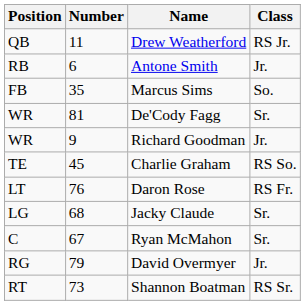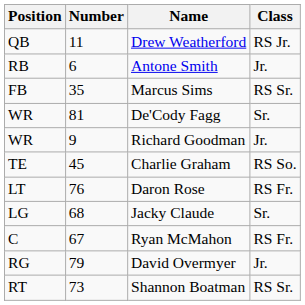Marcus Sims | Class: So. -> RS Sr.
Ryan McMahon | Class: Sr. -> RS Fr.
